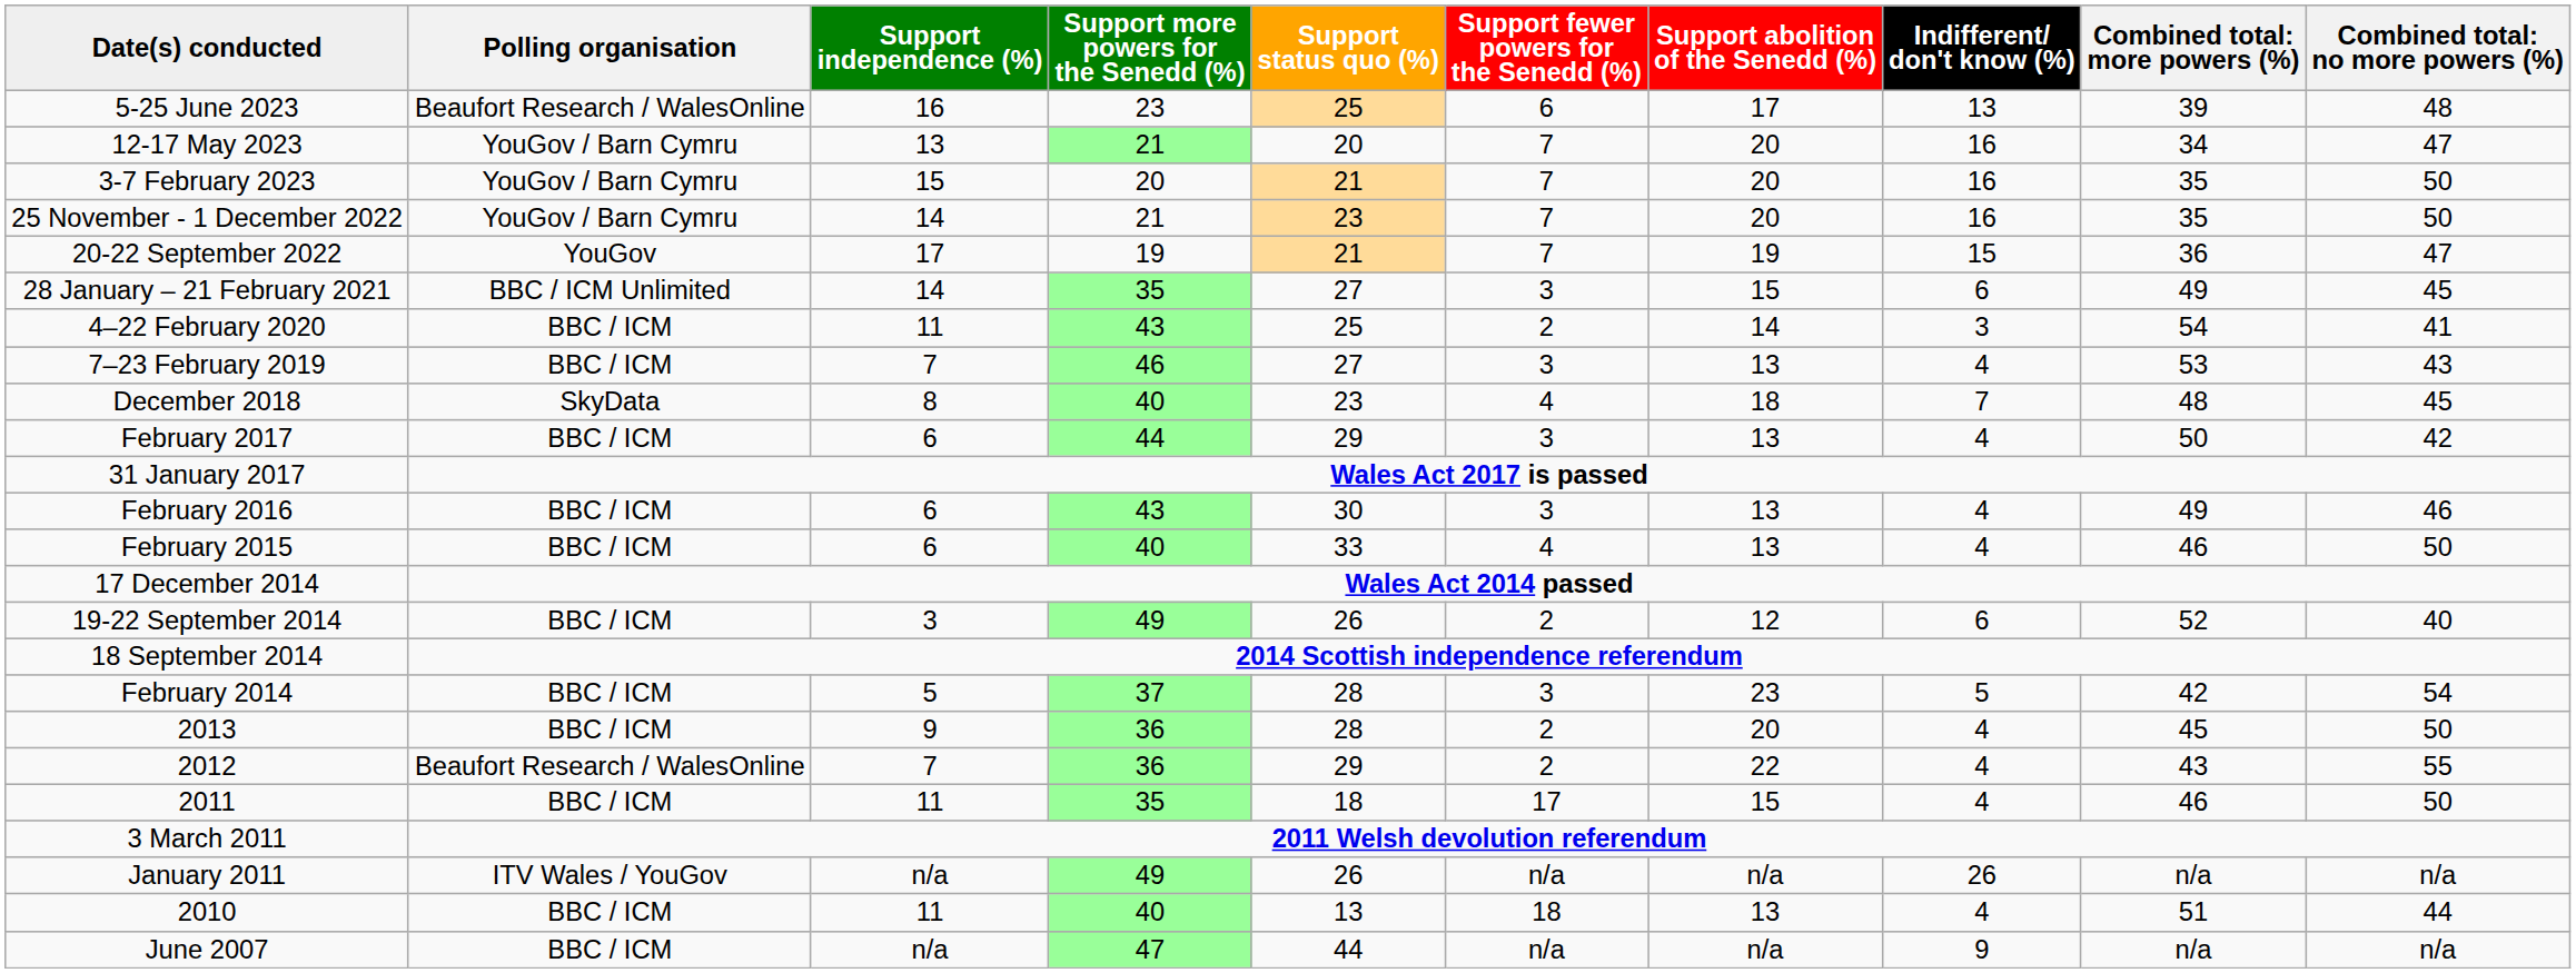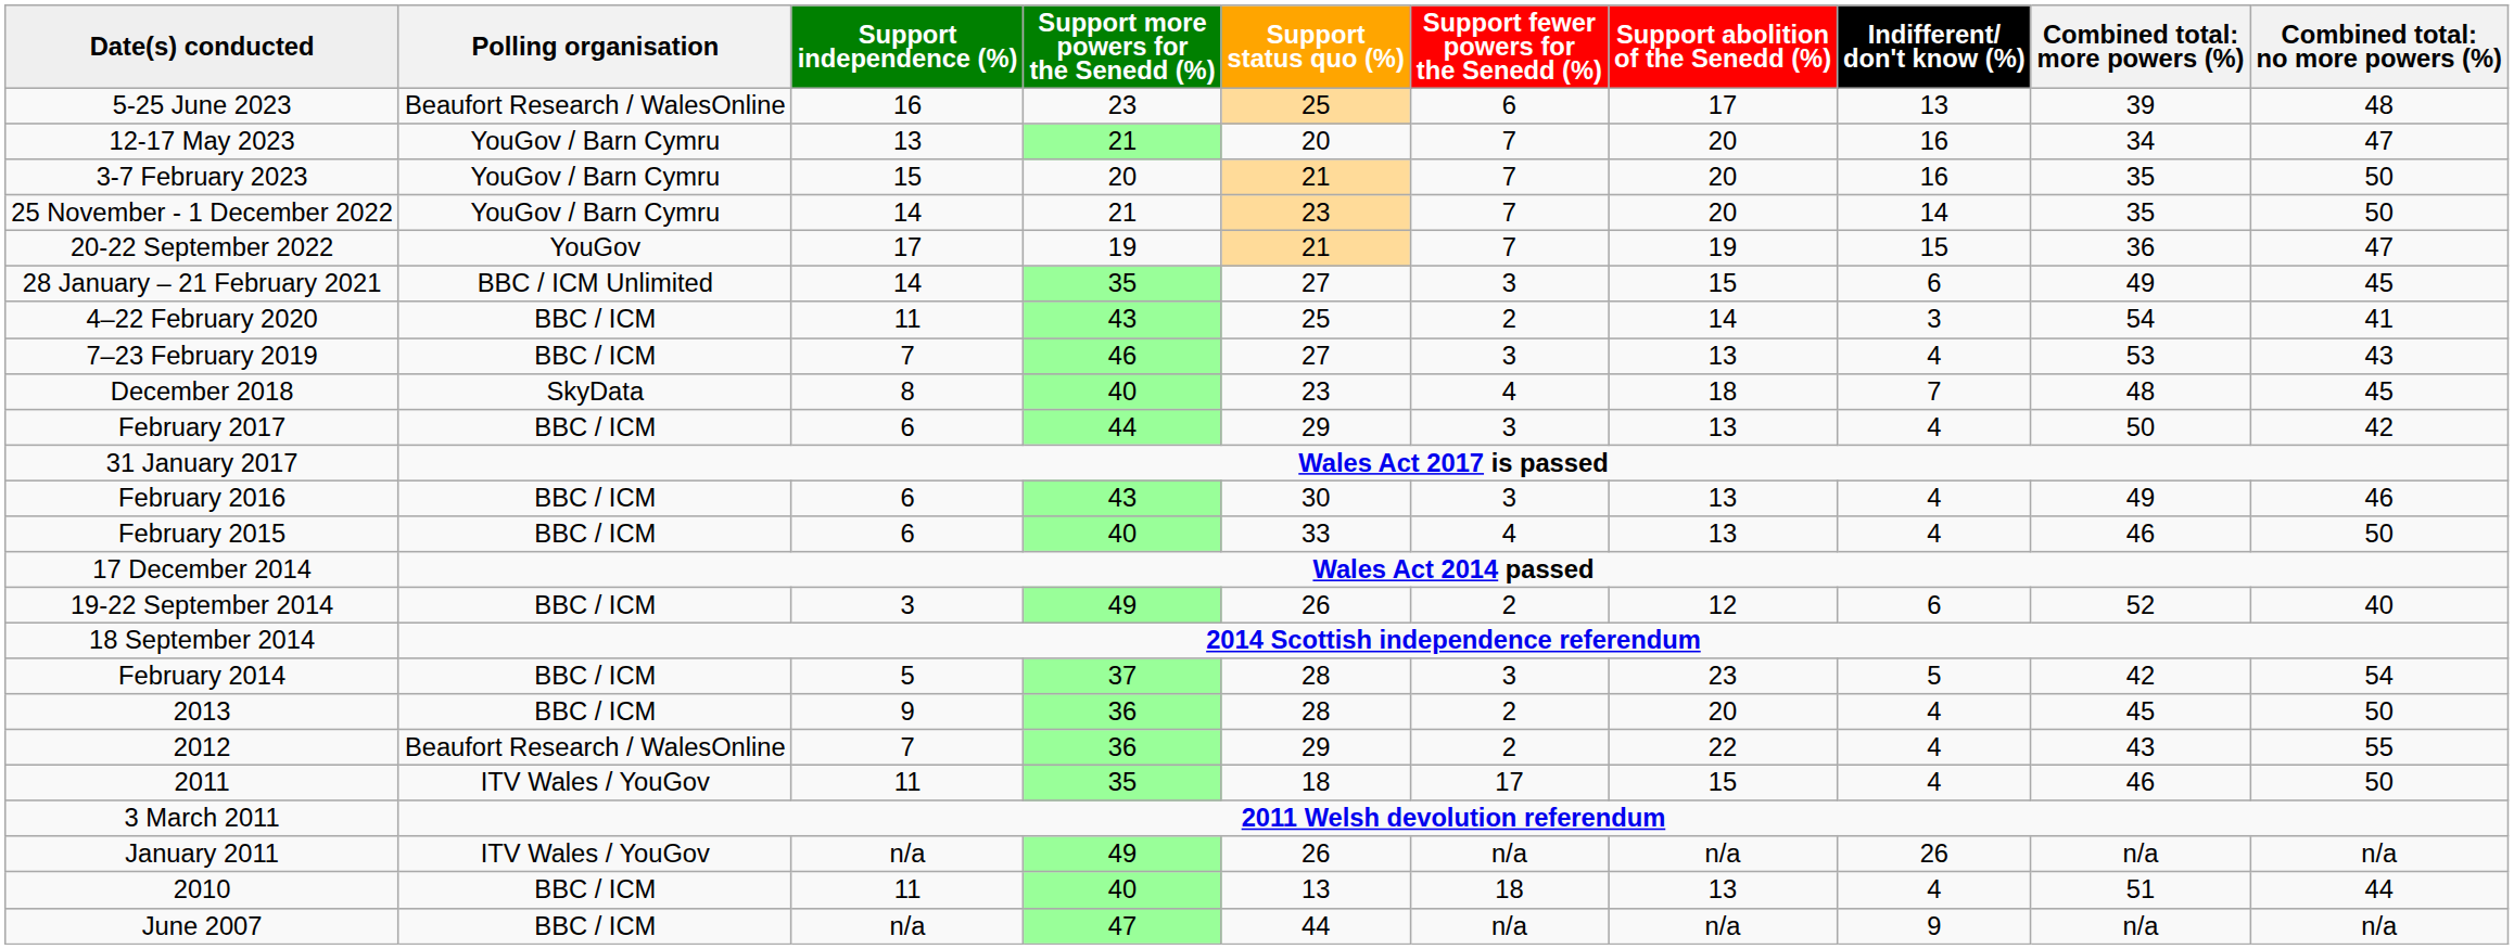25 November - 1 December 2022 | Indifferent/ don't know (%): 16 -> 14
2011 | Polling organisation: BBC / ICM -> ITV Wales / YouGov
